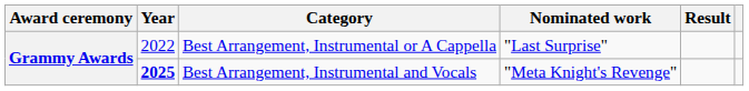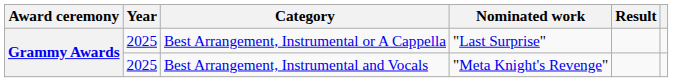Best Arrangement, Instrumental or A Cappella | Year: 2022 -> 2025
Best Arrangement, Instrumental and Vocals | Year: bold -> normal
